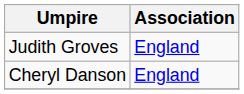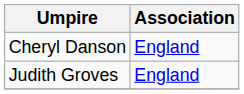rows swapped: Cheryl Danson <-> Judith Groves
